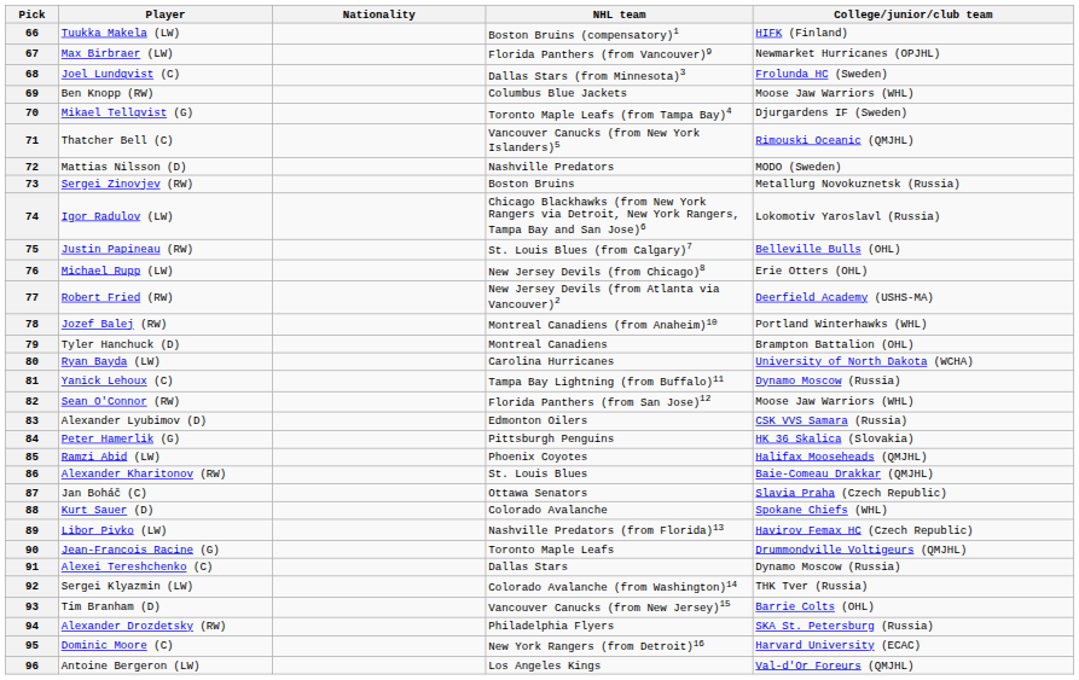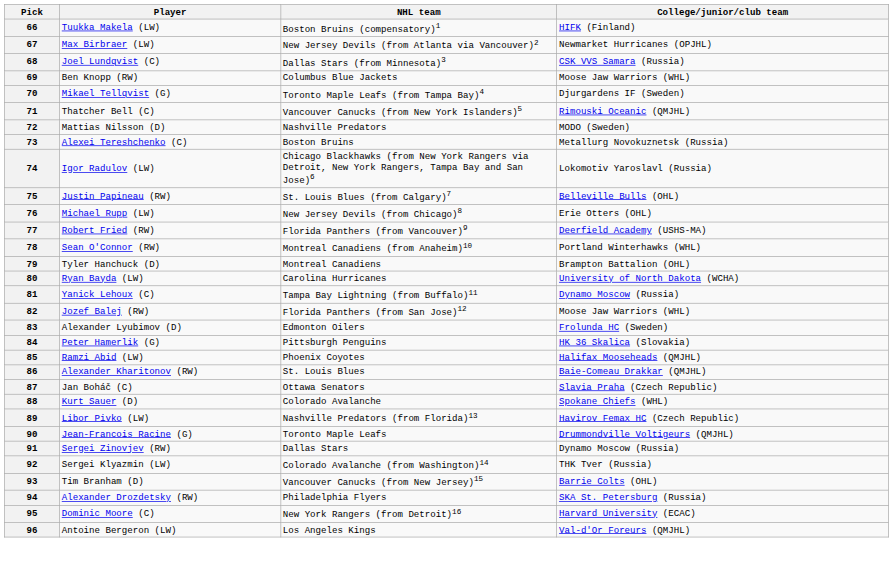- column: Nationality
67 | NHL team: Florida Panthers (from Vancouver)9 -> New Jersey Devils (from Atlanta via Vancouver)2
68 | College/junior/club team: Frolunda HC (Sweden) -> CSK VVS Samara (Russia)
73 | Player: Sergei Zinovjev (RW) -> Alexei Tereshchenko (C)
77 | NHL team: New Jersey Devils (from Atlanta via Vancouver)2 -> Florida Panthers (from Vancouver)9
78 | Player: Jozef Balej (RW) -> Sean O'Connor (RW)
82 | Player: Sean O'Connor (RW) -> Jozef Balej (RW)
83 | College/junior/club team: CSK VVS Samara (Russia) -> Frolunda HC (Sweden)
91 | Player: Alexei Tereshchenko (C) -> Sergei Zinovjev (RW)
